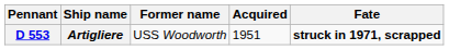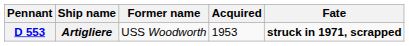Artigliere | Acquired: 1951 -> 1953
